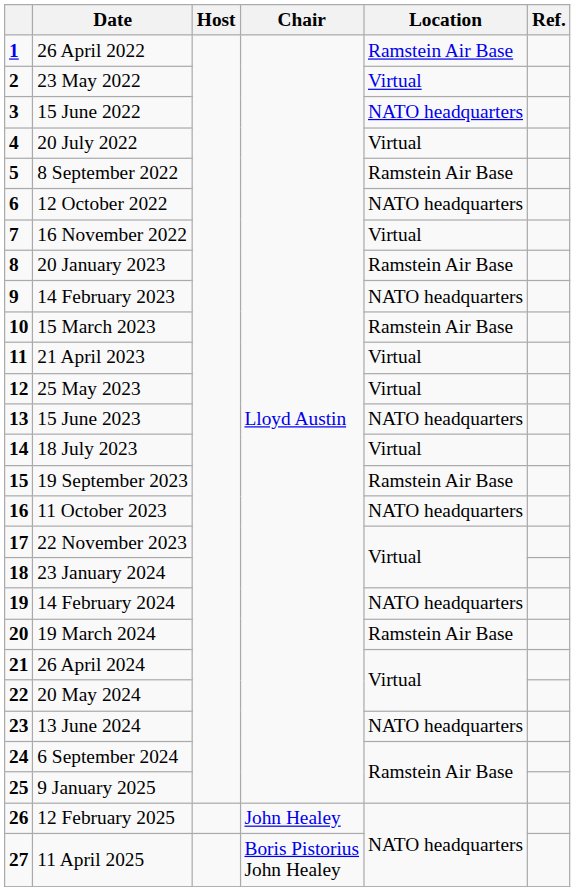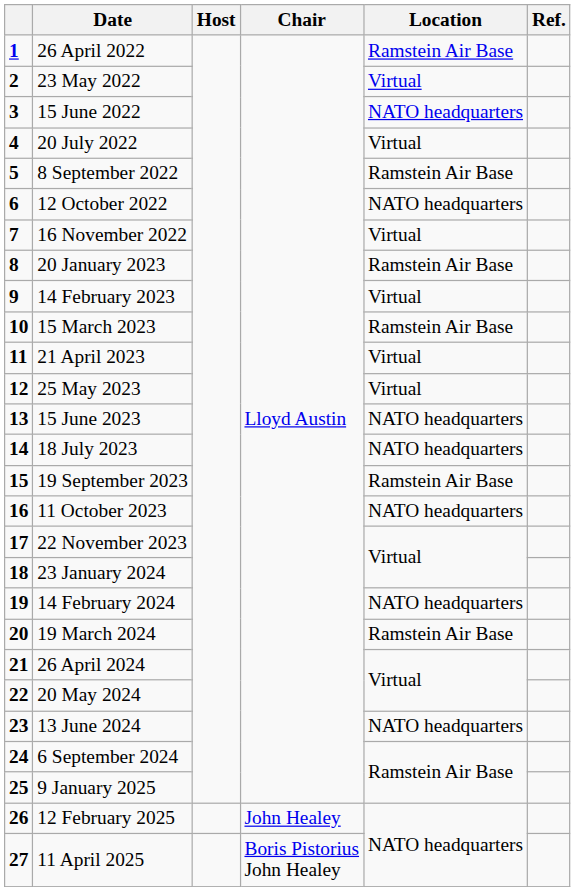14 February 2023 | Location: NATO headquarters -> Virtual
18 July 2023 | Location: Virtual -> NATO headquarters
